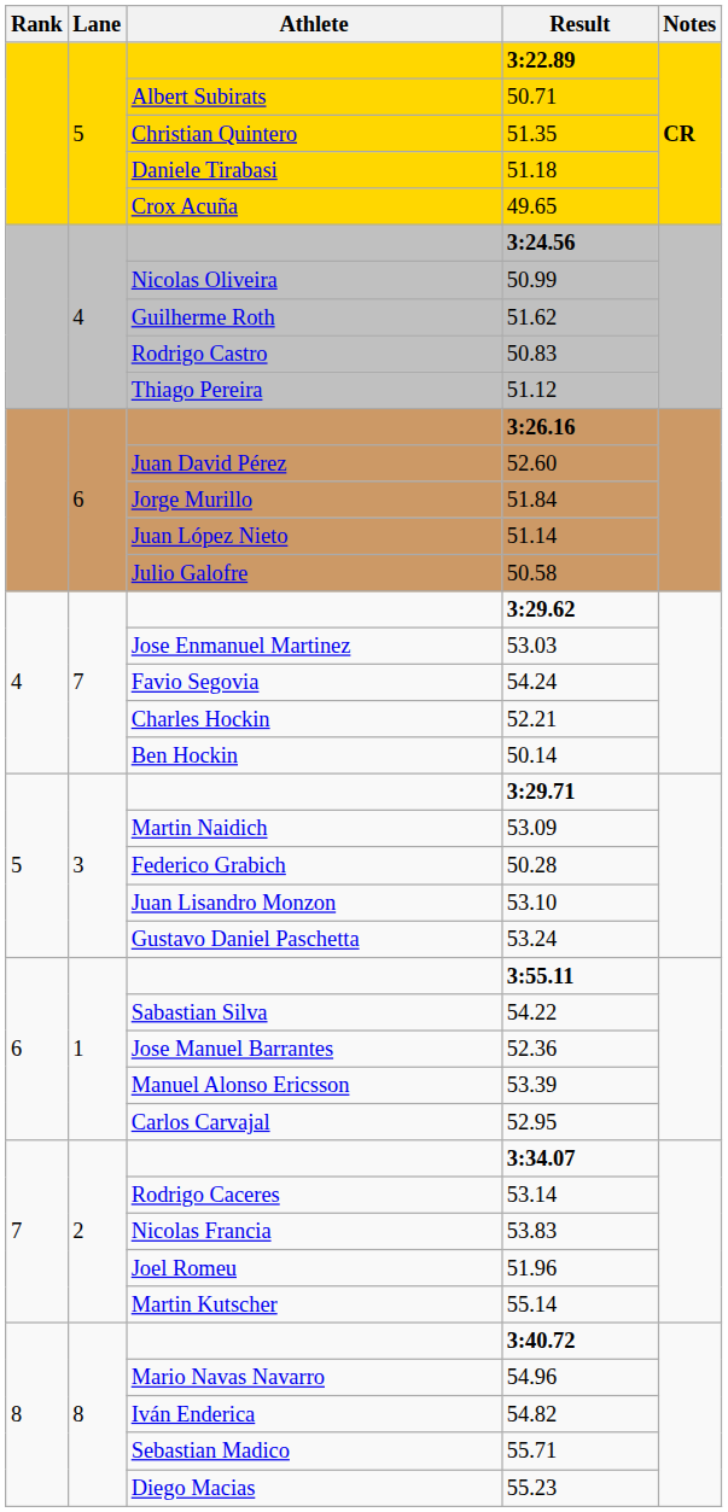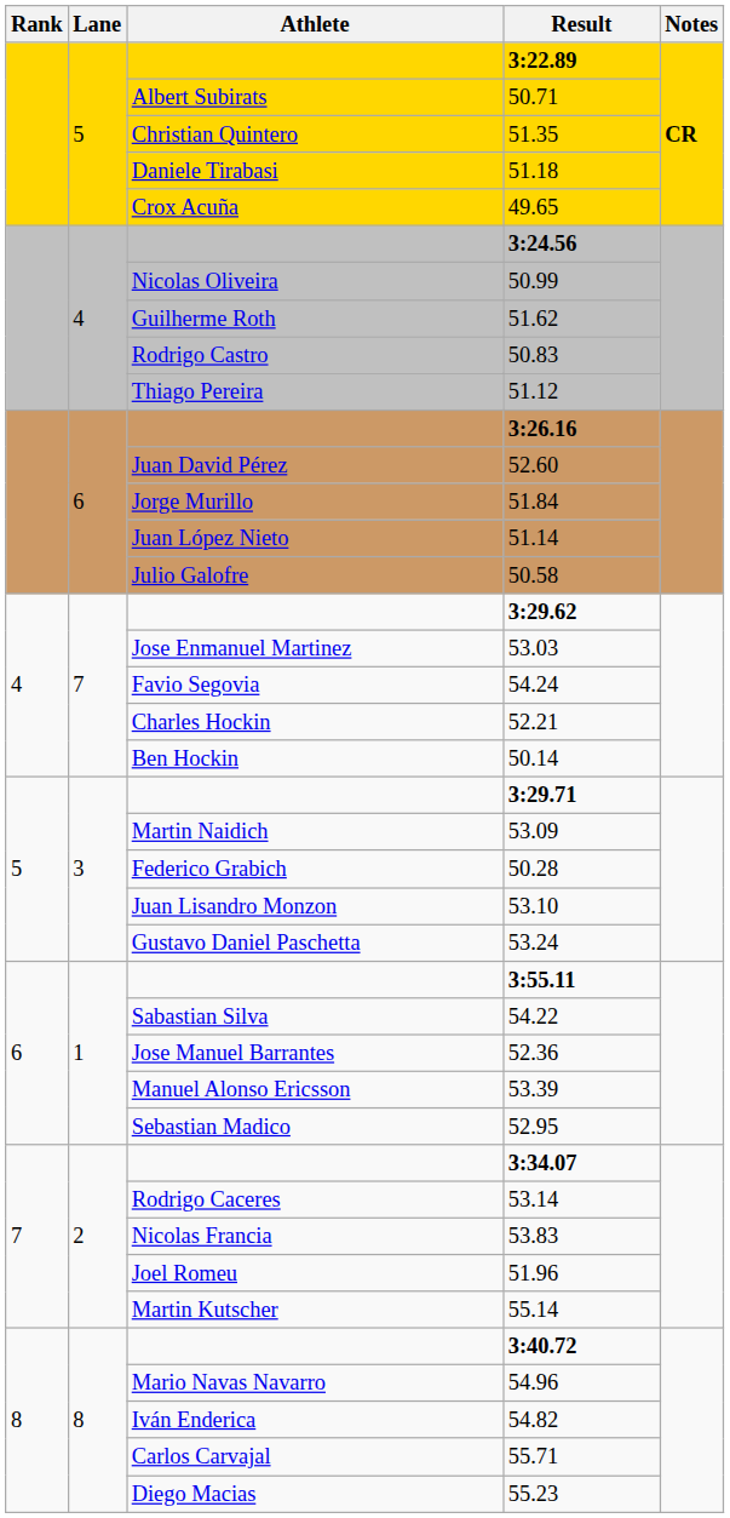52.95 | Athlete: Carlos Carvajal -> Sebastian Madico
55.71 | Athlete: Sebastian Madico -> Carlos Carvajal
